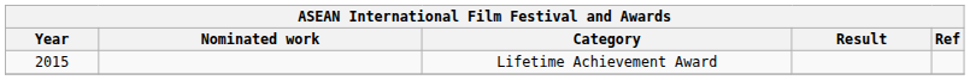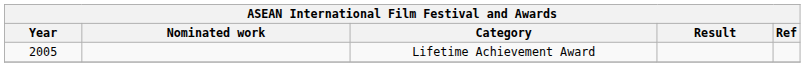Lifetime Achievement Award | Year: 2015 -> 2005
